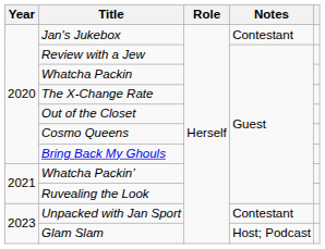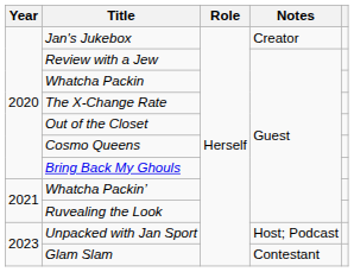Jan's Jukebox | Notes: Contestant -> Creator
Unpacked with Jan Sport | Notes: Contestant -> Host; Podcast
Glam Slam | Notes: Host; Podcast -> Contestant
